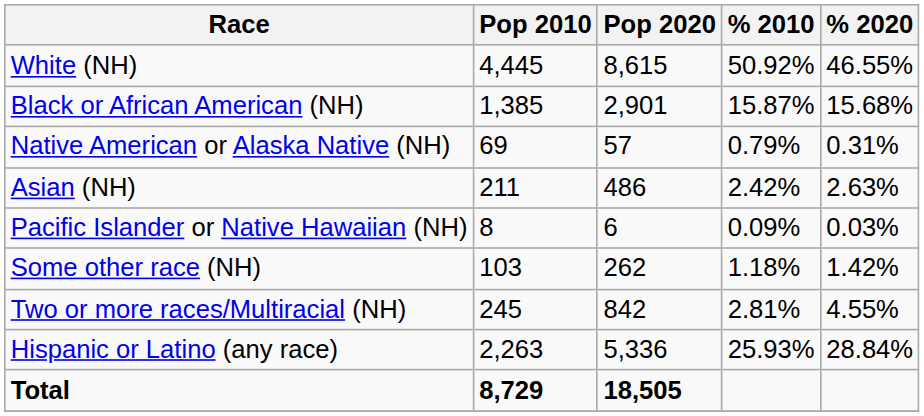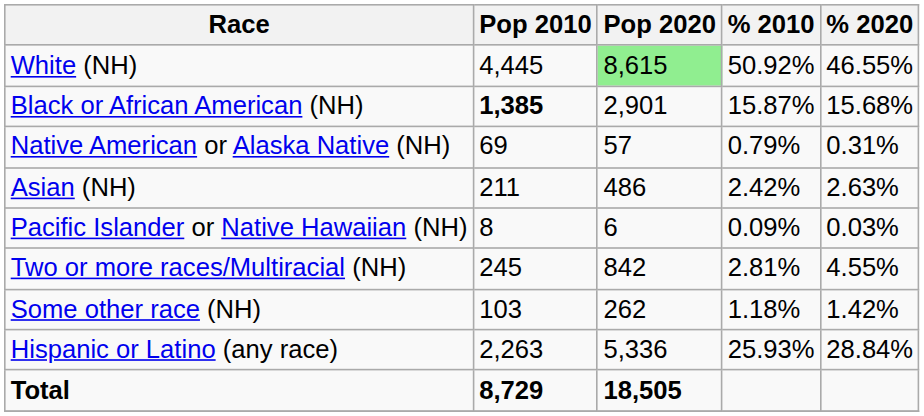White (NH) | Pop 2020: no background -> lightgreen background
Black or African American (NH) | Pop 2010: normal -> bold
rows swapped: Some other race (NH) <-> Two or more races/Multiracial (NH)
